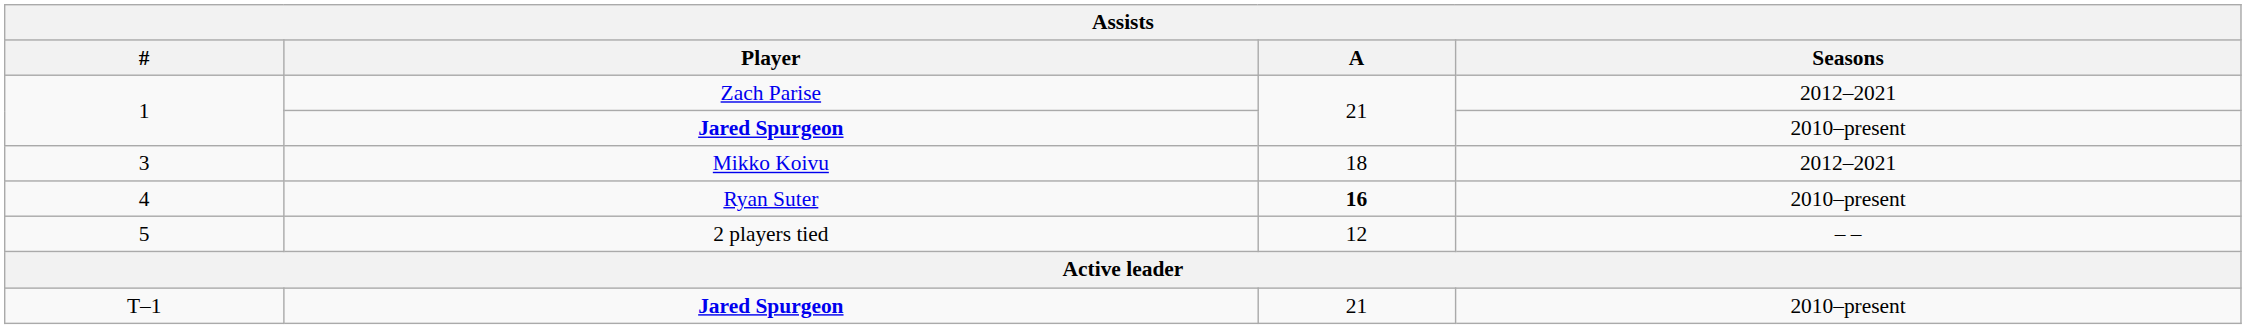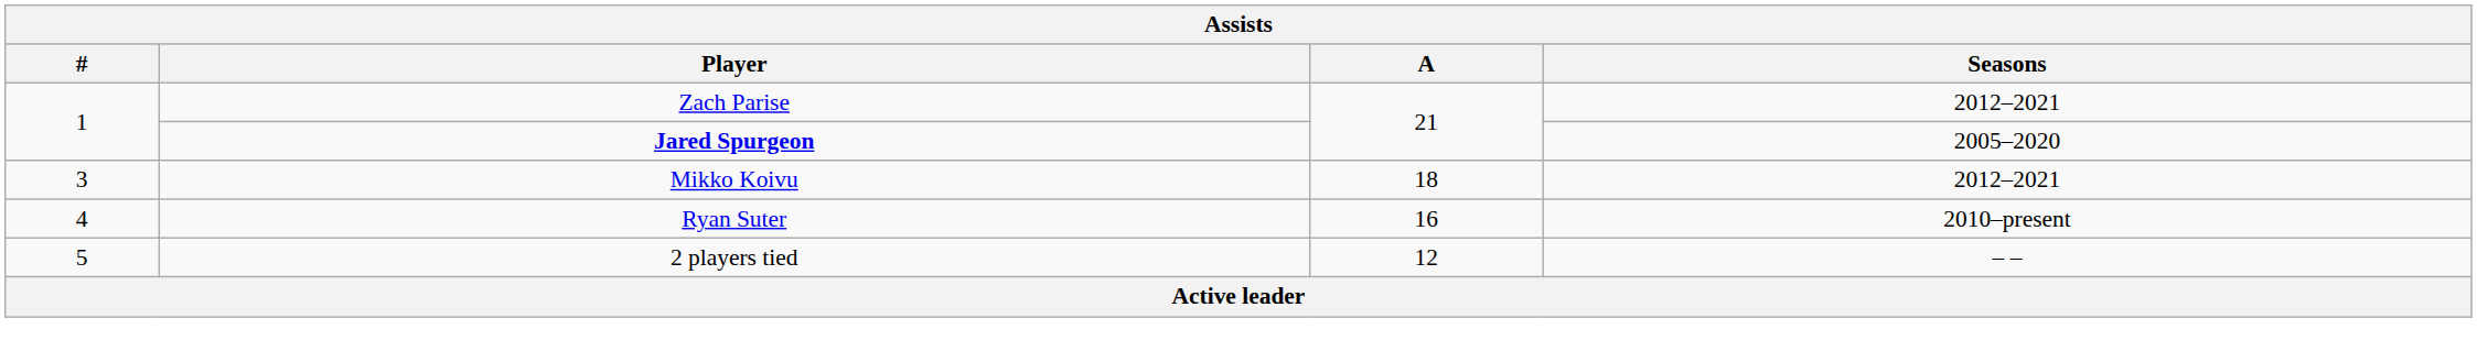1 / Jared Spurgeon | Seasons: 2010–present -> 2005–2020
4 | A: bold -> normal
- row: T–1 | Jared Spurgeon | 21 | 2010–present
